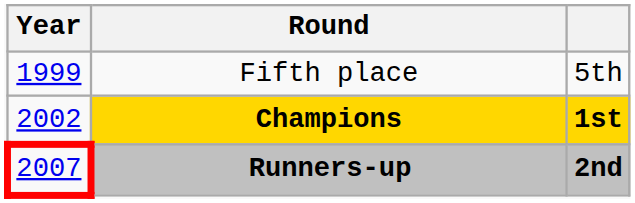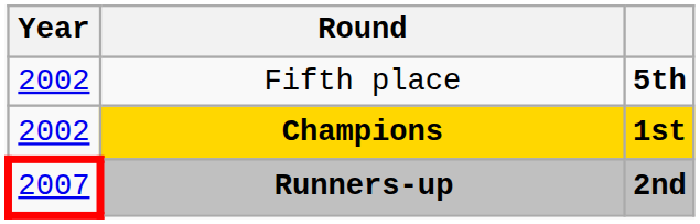Fifth place | Year: 1999 -> 2002
Fifth place | column 3: normal -> bold
